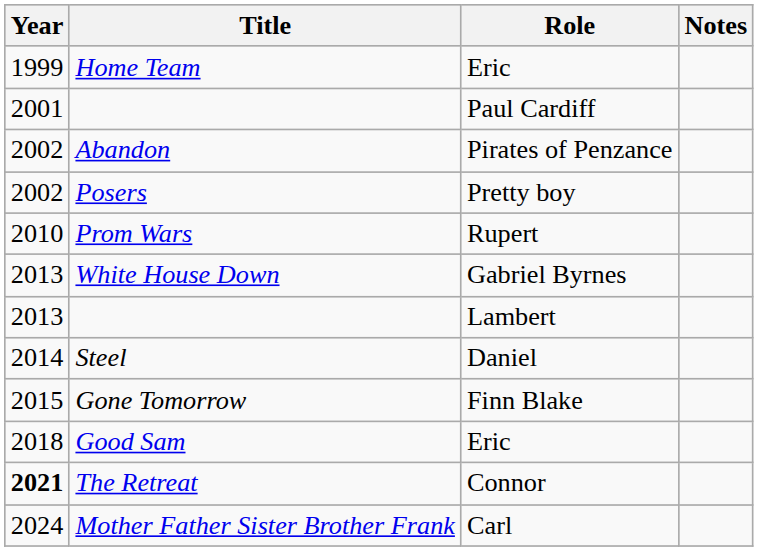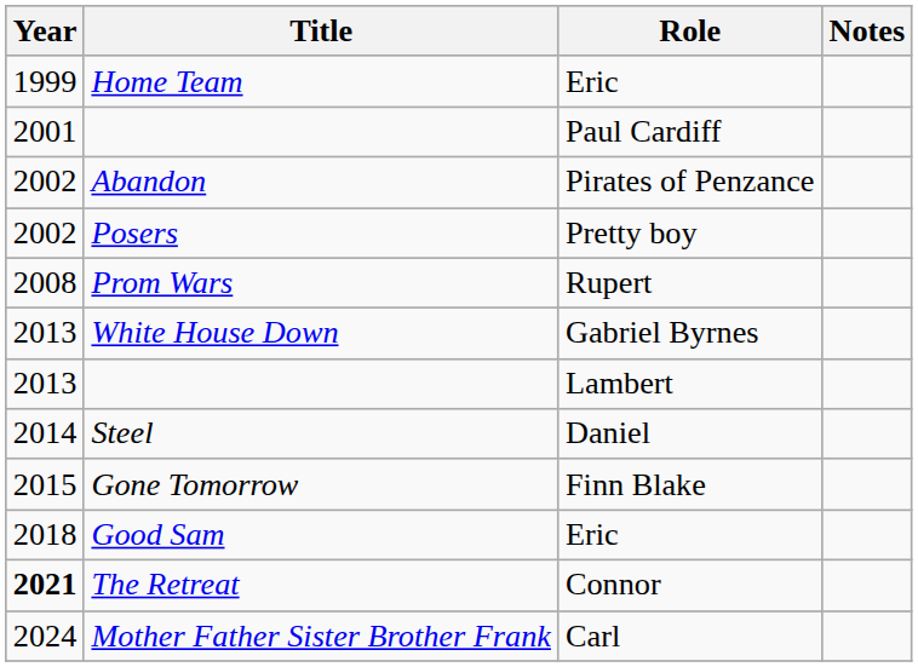Prom Wars | Year: 2010 -> 2008
